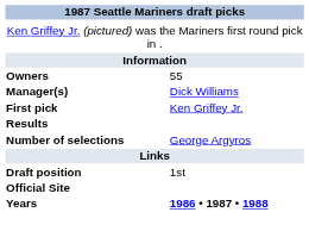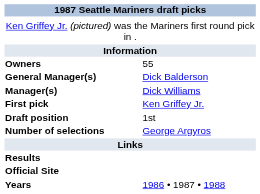+ row: General Manager(s) | Dick Balderson
rows swapped: Draft position <-> Results
Years | column 2: bold -> normal
